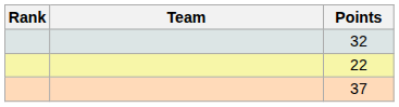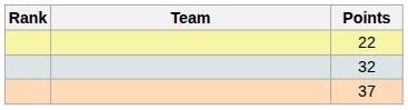rows swapped: 22 <-> 32
